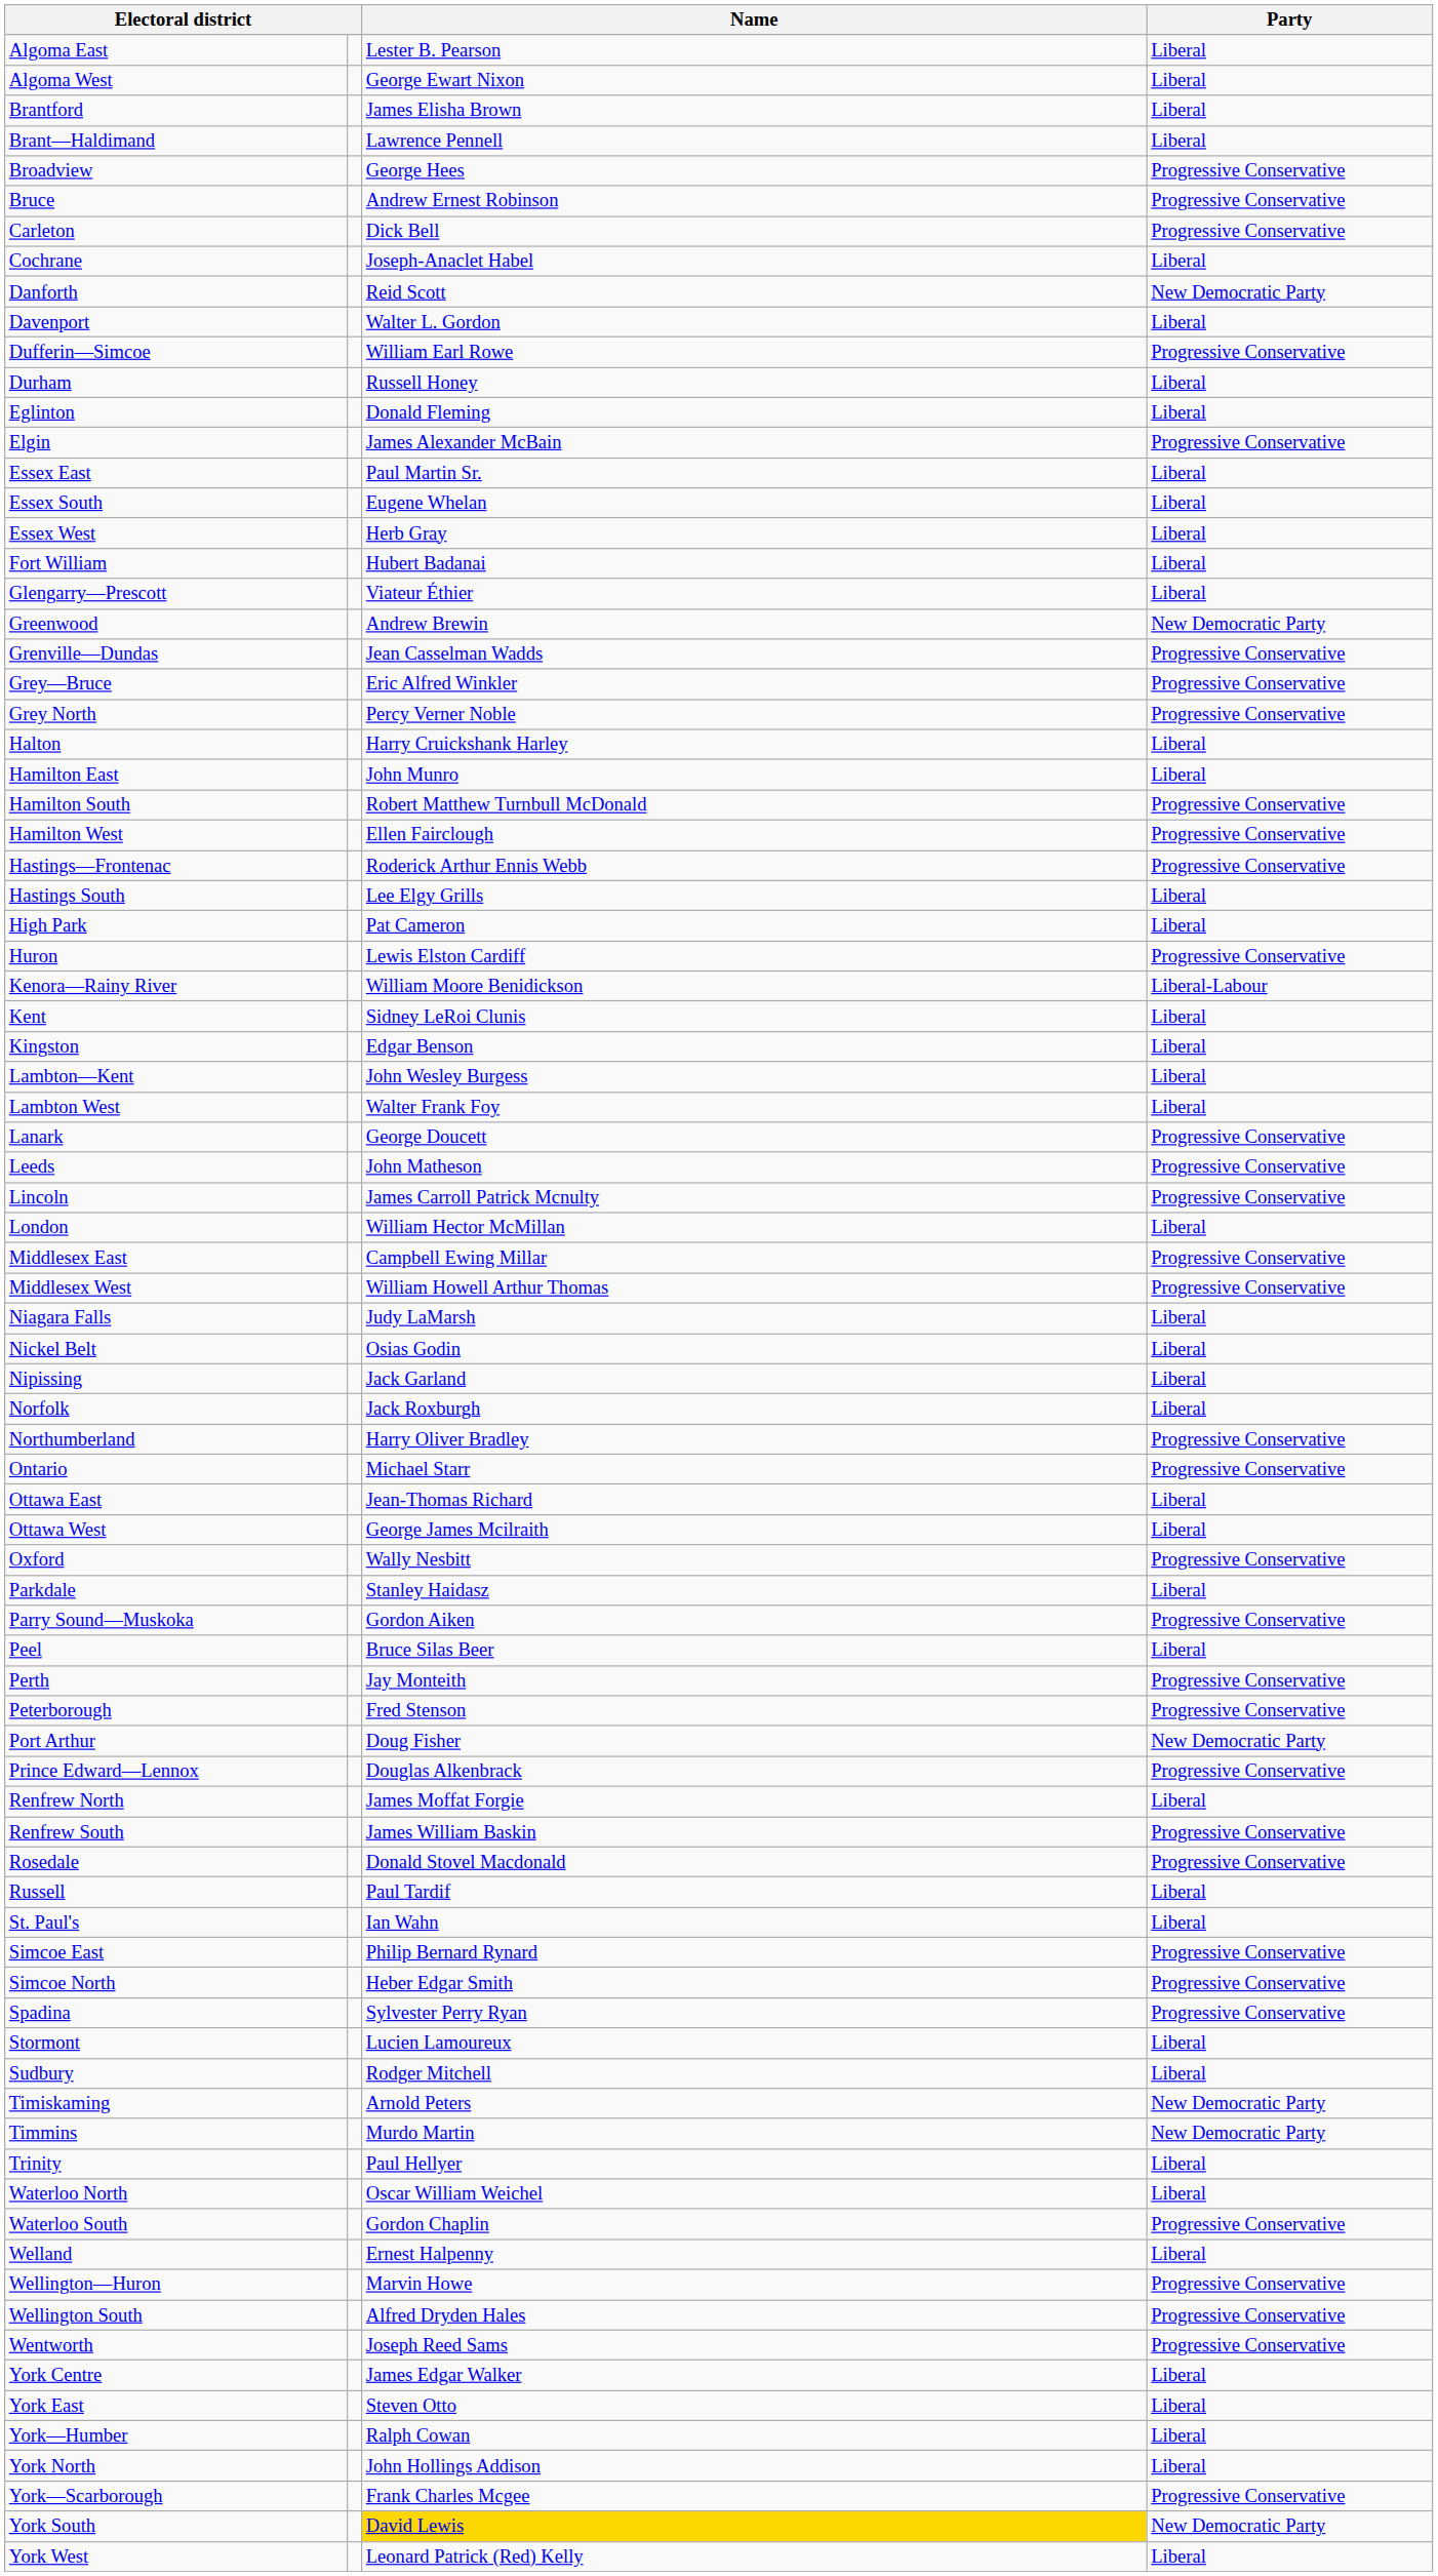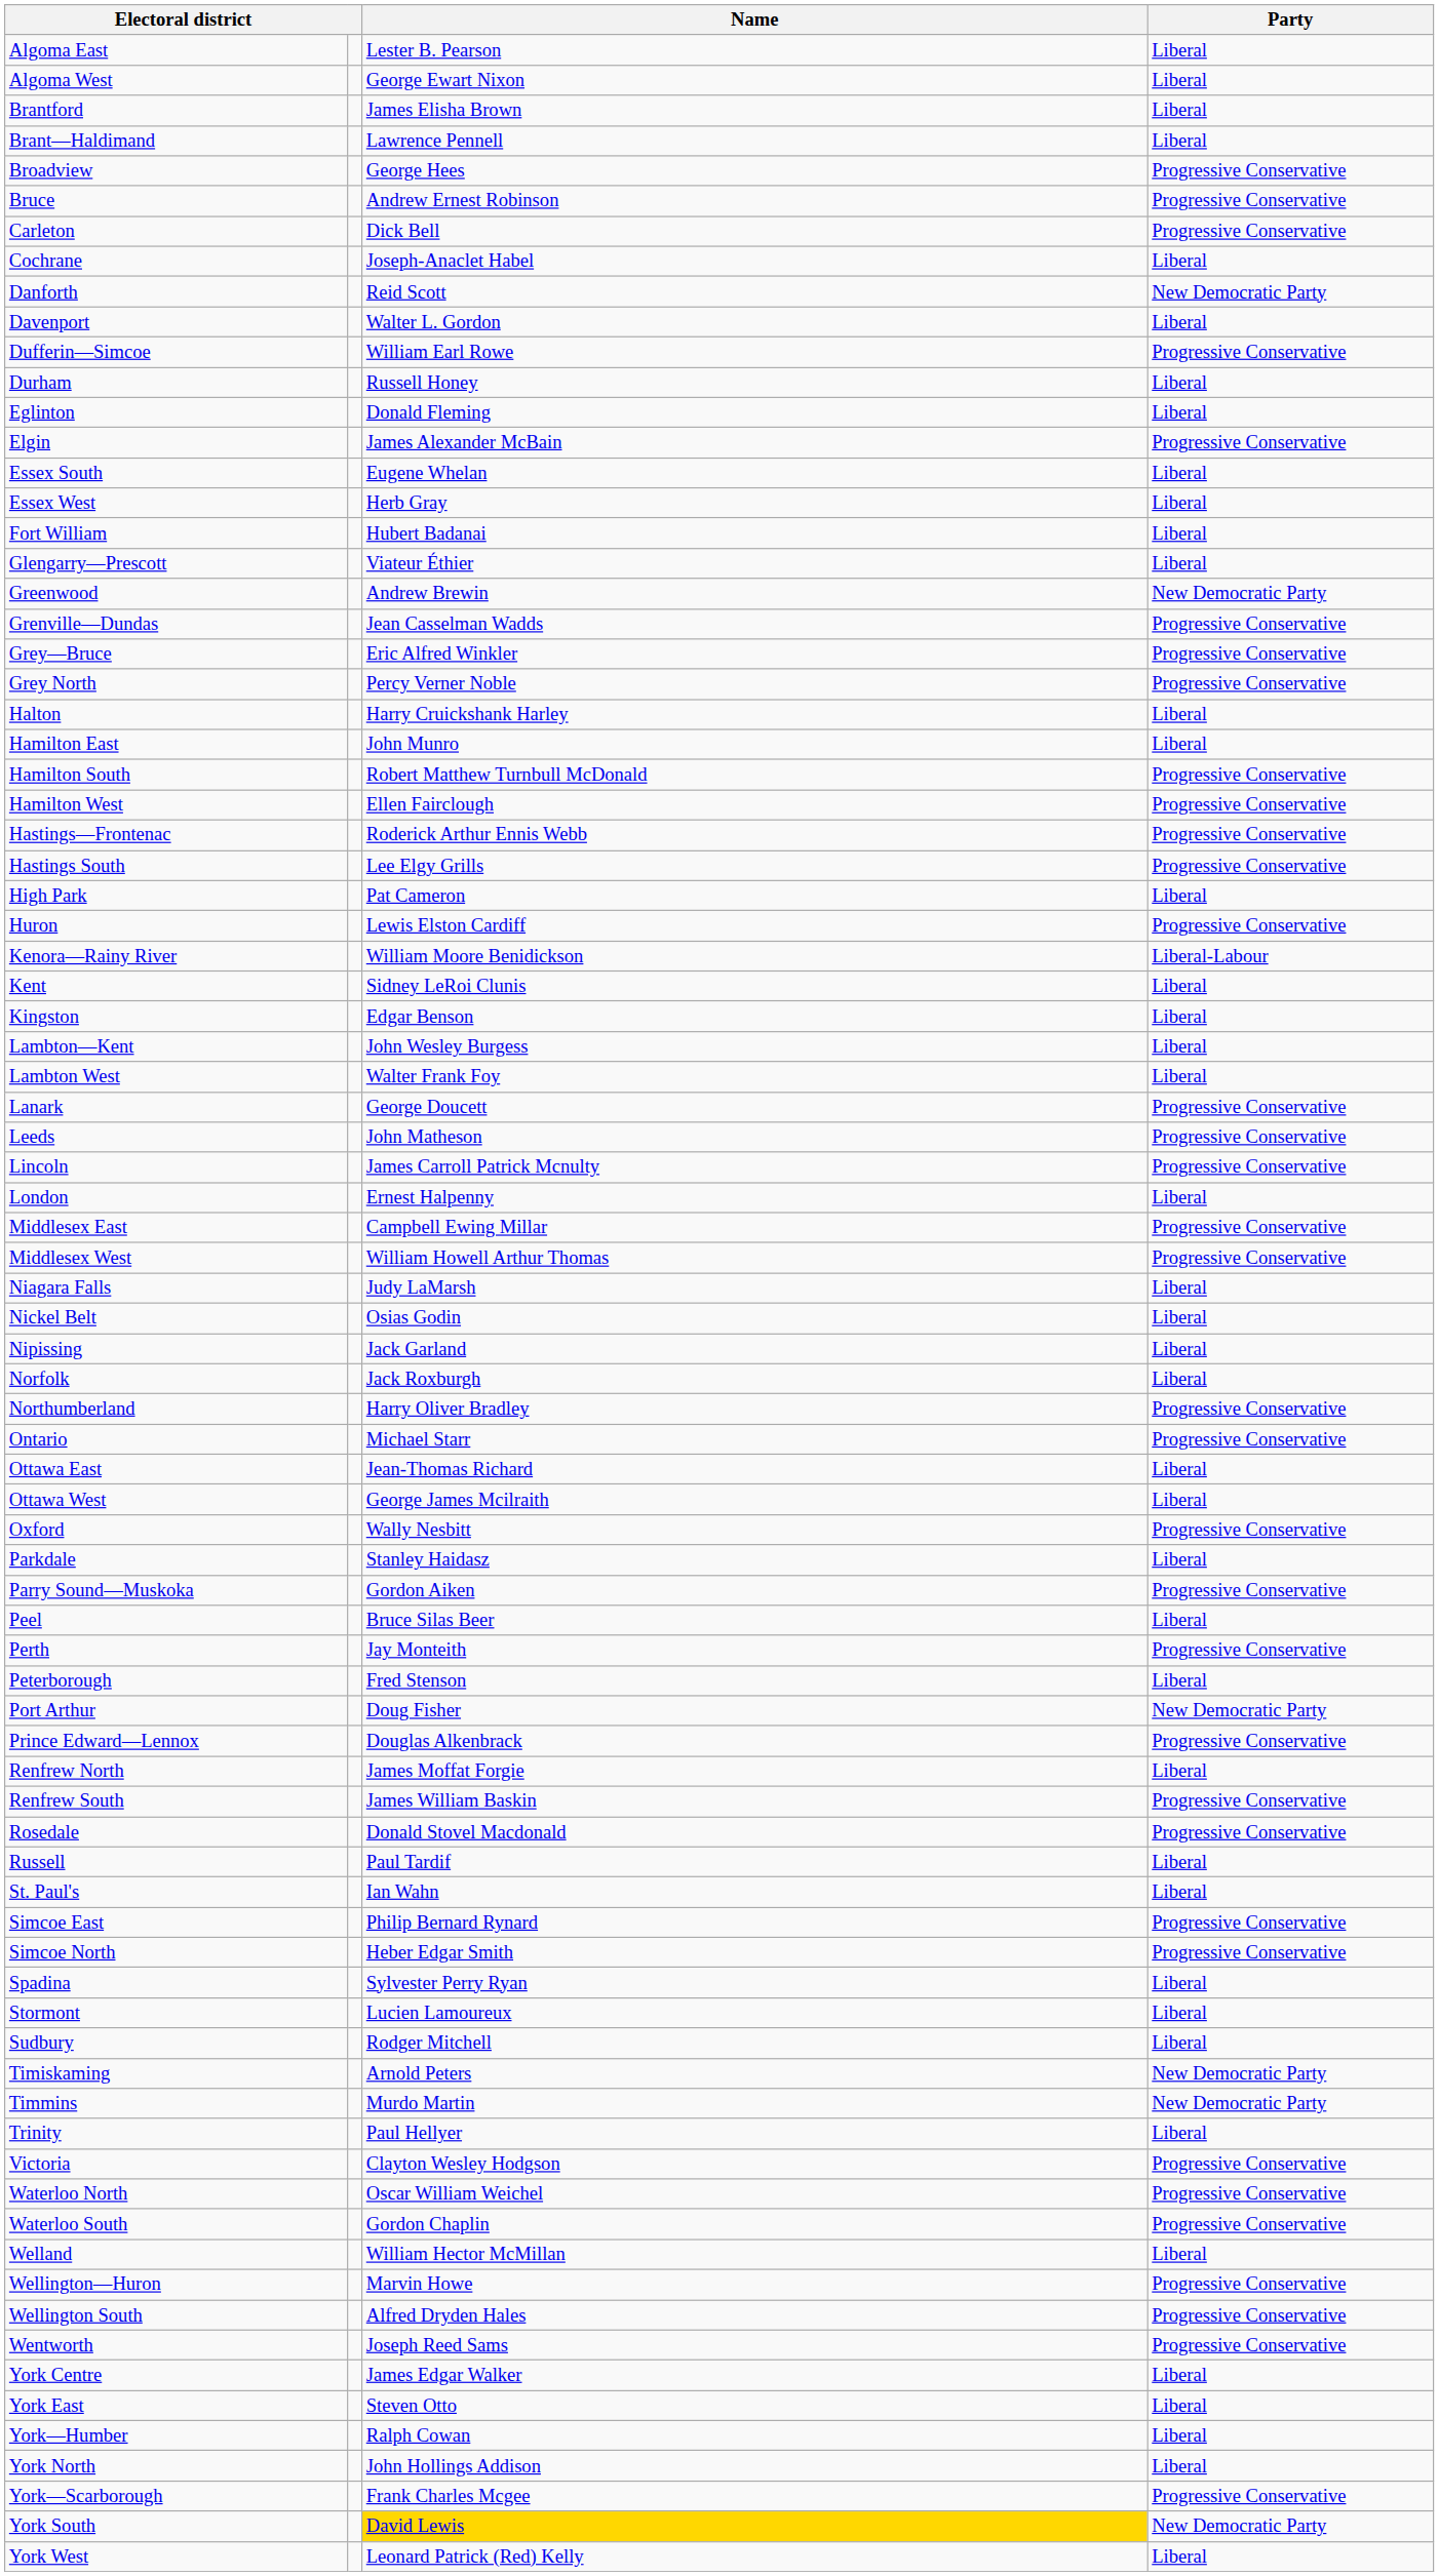- row: Essex East | Paul Martin Sr. | Liberal
Hastings South | Party: Liberal -> Progressive Conservative
London | Name: William Hector McMillan -> Ernest Halpenny
Peterborough | Party: Progressive Conservative -> Liberal
Spadina | Party: Progressive Conservative -> Liberal
+ row: Victoria | Clayton Wesley Hodgson | Progressive Conservative
Waterloo North | Party: Liberal -> Progressive Conservative
Welland | Name: Ernest Halpenny -> William Hector McMillan
